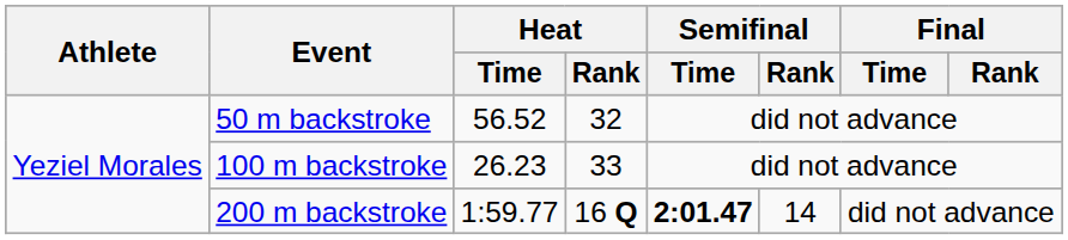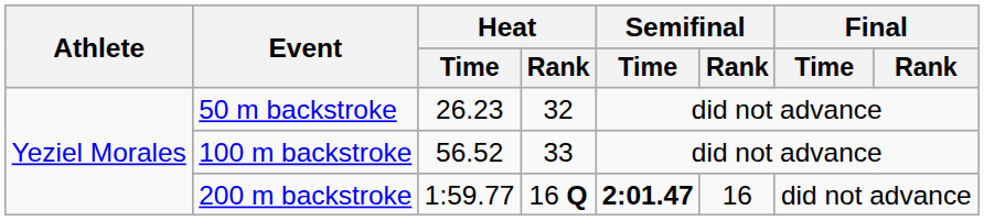50 m backstroke | Heat / Time: 56.52 -> 26.23
100 m backstroke | Heat / Time: 26.23 -> 56.52
200 m backstroke | Semifinal / Rank: 14 -> 16
